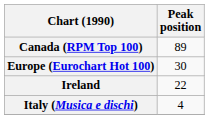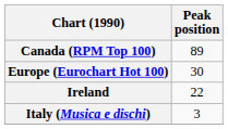Italy (Musica e dischi) | Peak position: 4 -> 3
